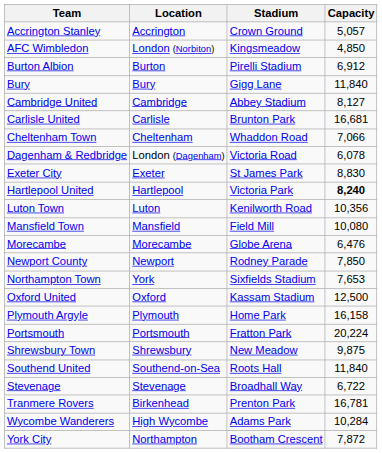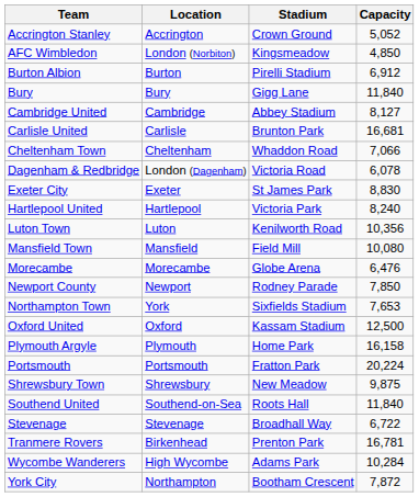Accrington Stanley | Capacity: 5,057 -> 5,052
Hartlepool United | Capacity: bold -> normal
